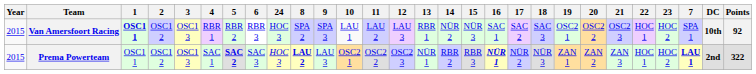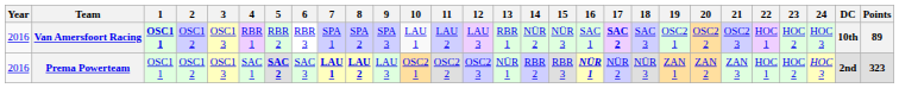columns swapped: 7 <-> 24
Van Amersfoort Racing | Year: 2015 -> 2016
Van Amersfoort Racing | 17: normal -> bold
Van Amersfoort Racing | Points: 92 -> 89
Prema Powerteam | Year: 2015 -> 2016
Prema Powerteam | Points: 322 -> 323
